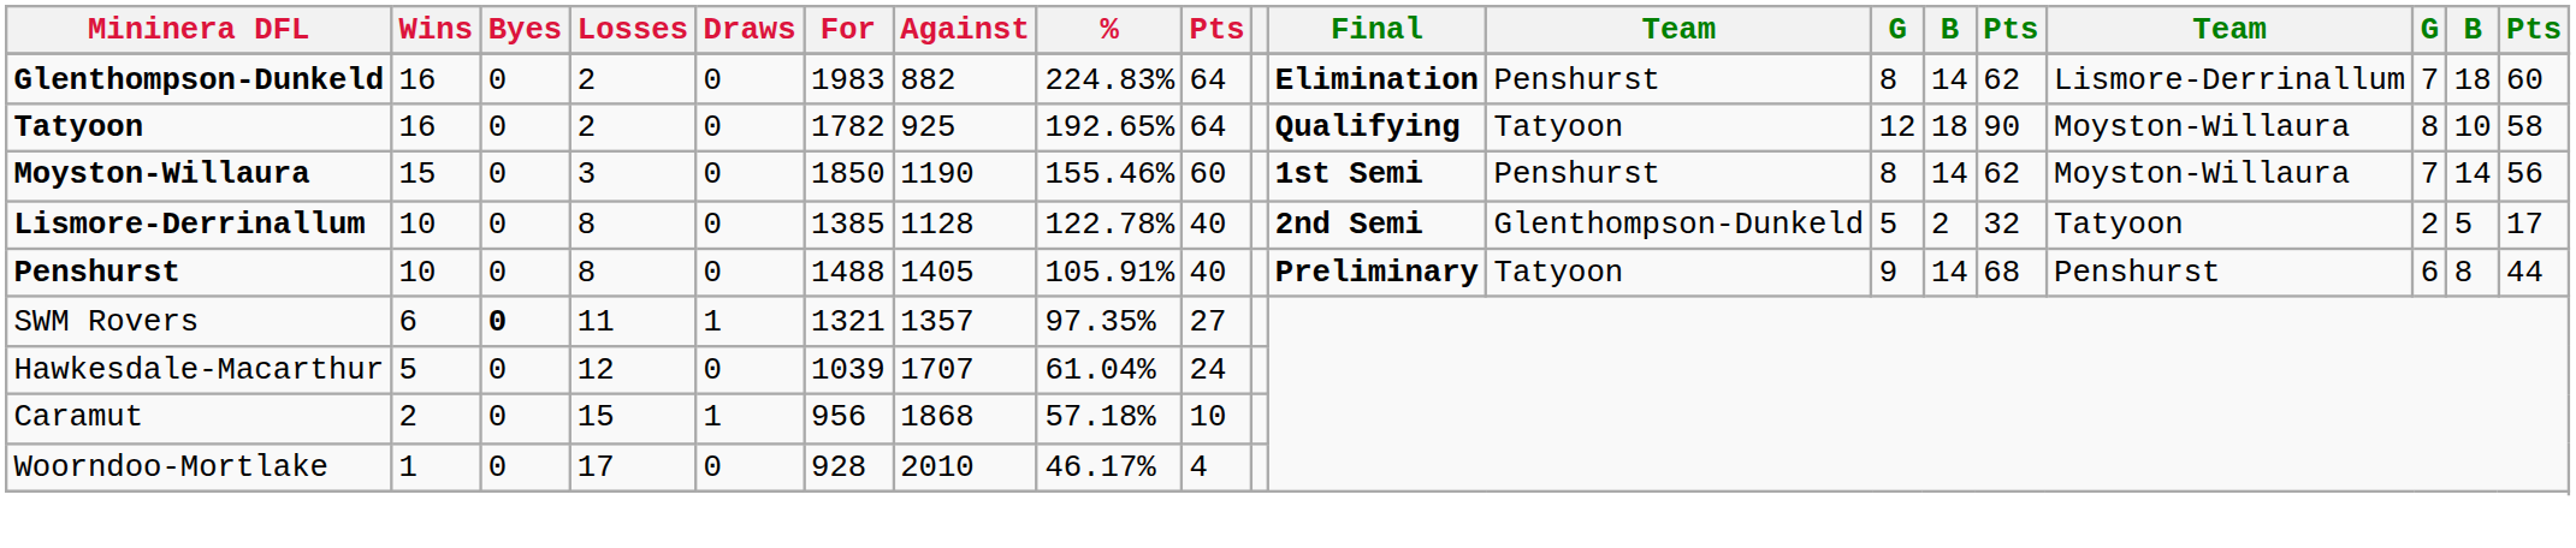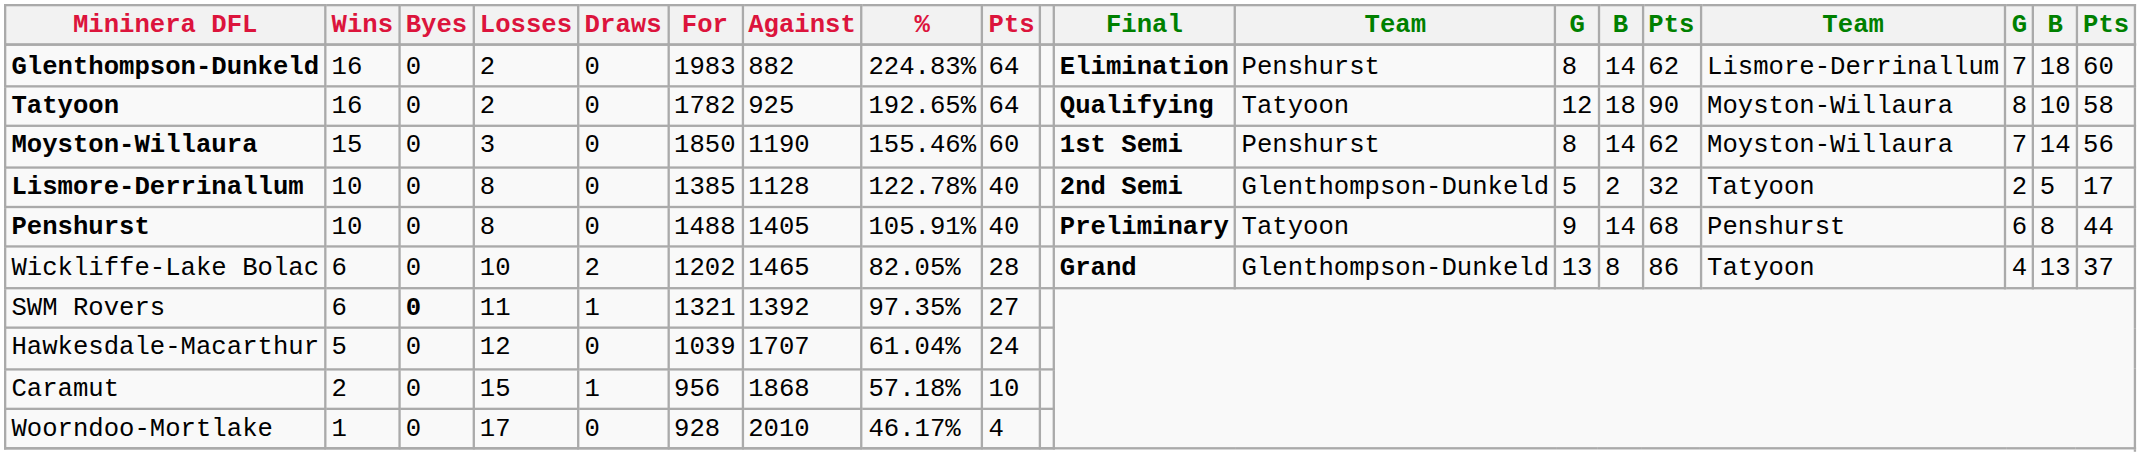+ row: Wickliffe-Lake Bolac | 6 | 0 | 10 | 2 | 1202 | 1465 | 82.05% | 28 | Grand | Glenthompson-Dunkeld | 13 | 8 | 86 | Tatyoon | 4 | 13 | 37
SWM Rovers | Against: 1357 -> 1392
